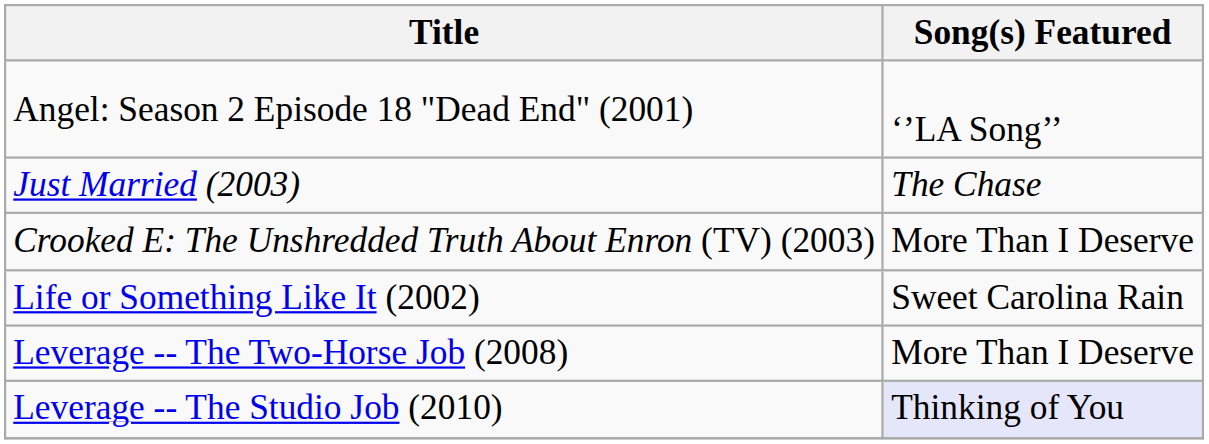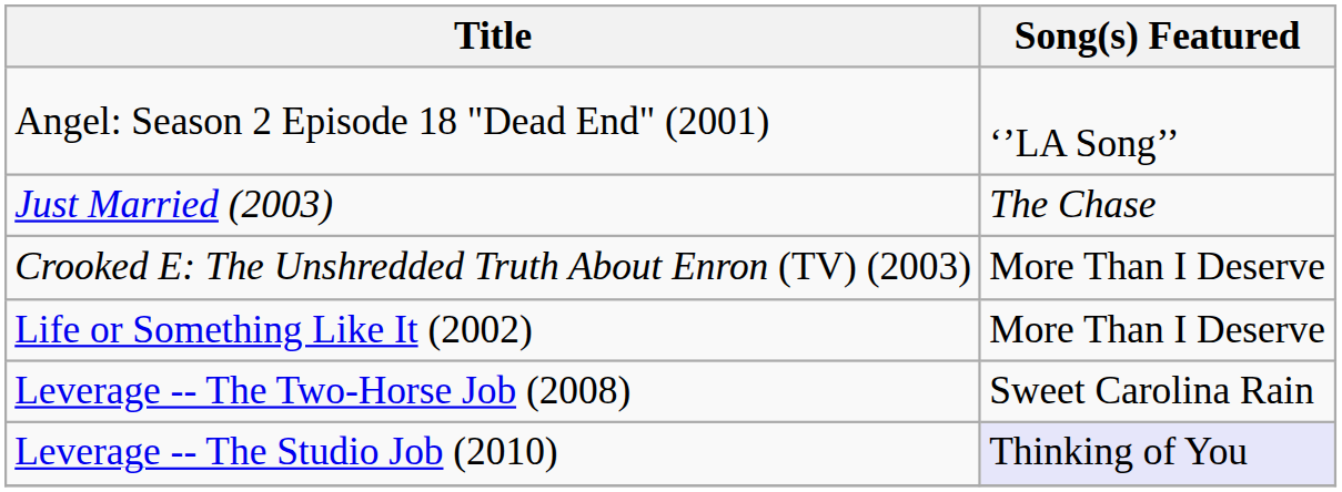Life or Something Like It (2002) | Song(s) Featured: Sweet Carolina Rain -> More Than I Deserve
Leverage -- The Two-Horse Job (2008) | Song(s) Featured: More Than I Deserve -> Sweet Carolina Rain
